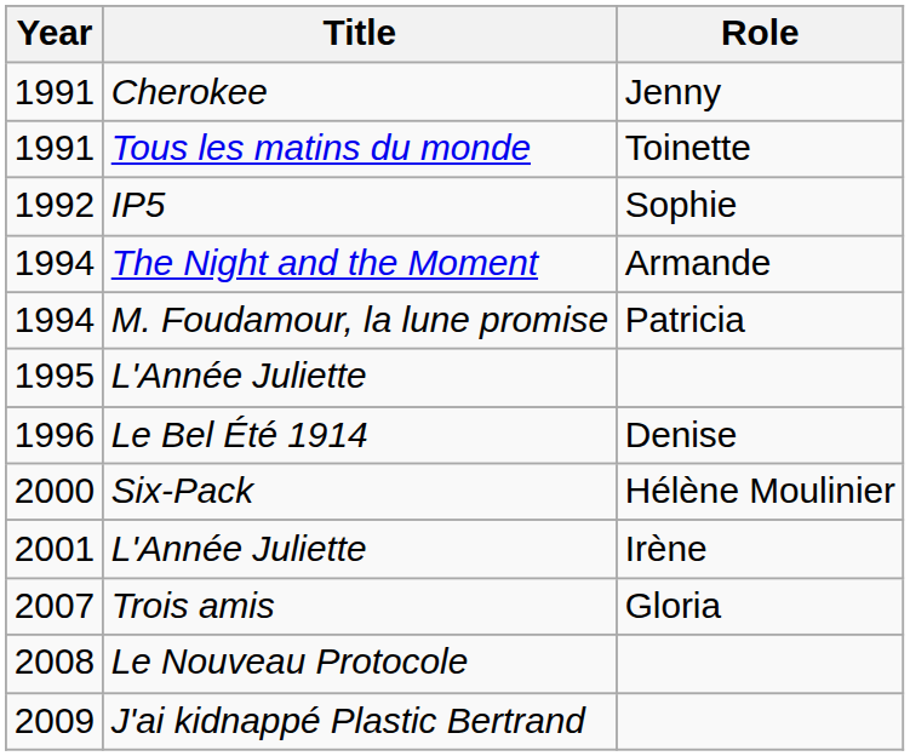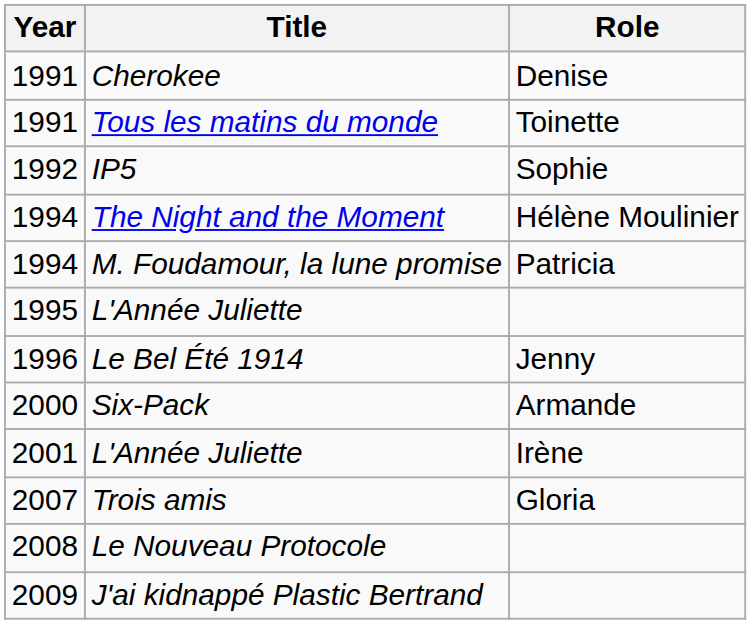Cherokee | Role: Jenny -> Denise
The Night and the Moment | Role: Armande -> Hélène Moulinier
Le Bel Été 1914 | Role: Denise -> Jenny
Six-Pack | Role: Hélène Moulinier -> Armande
